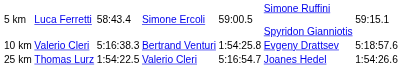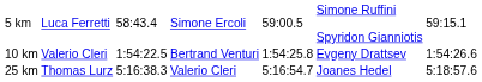10 km | column 3: 5:16:38.3 -> 1:54:22.5
10 km | column 7: 5:18:57.6 -> 1:54:26.6
25 km | column 3: 1:54:22.5 -> 5:16:38.3
25 km | column 7: 1:54:26.6 -> 5:18:57.6
